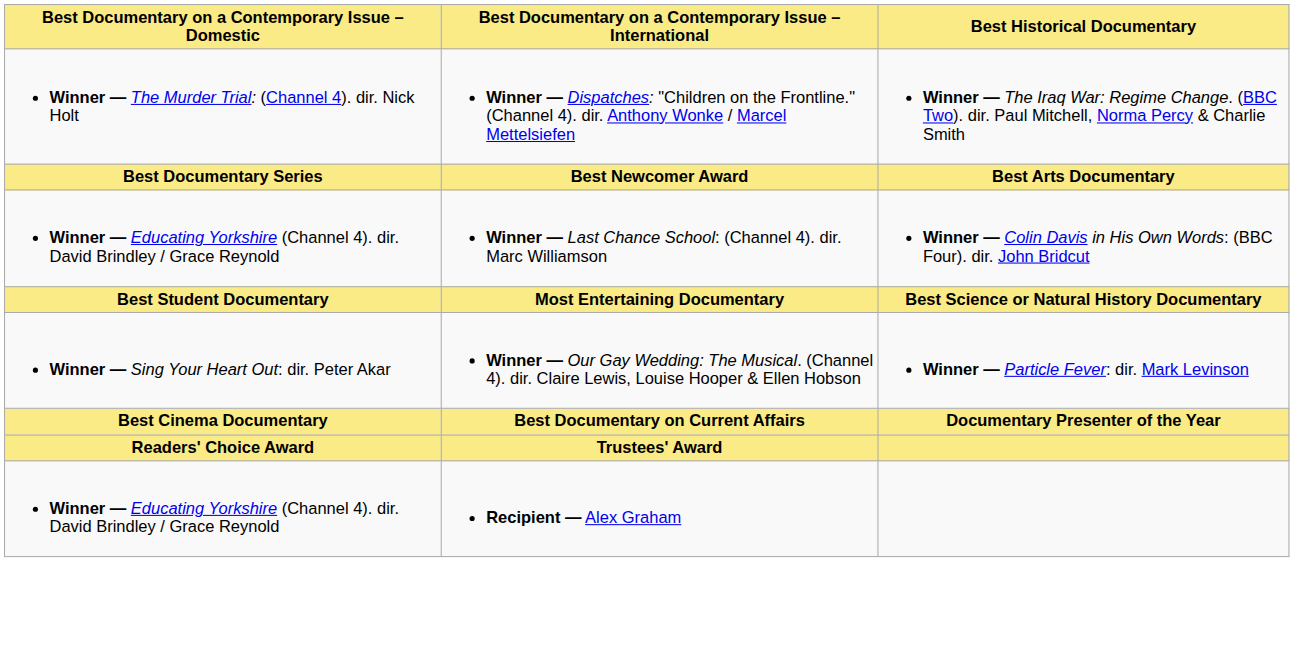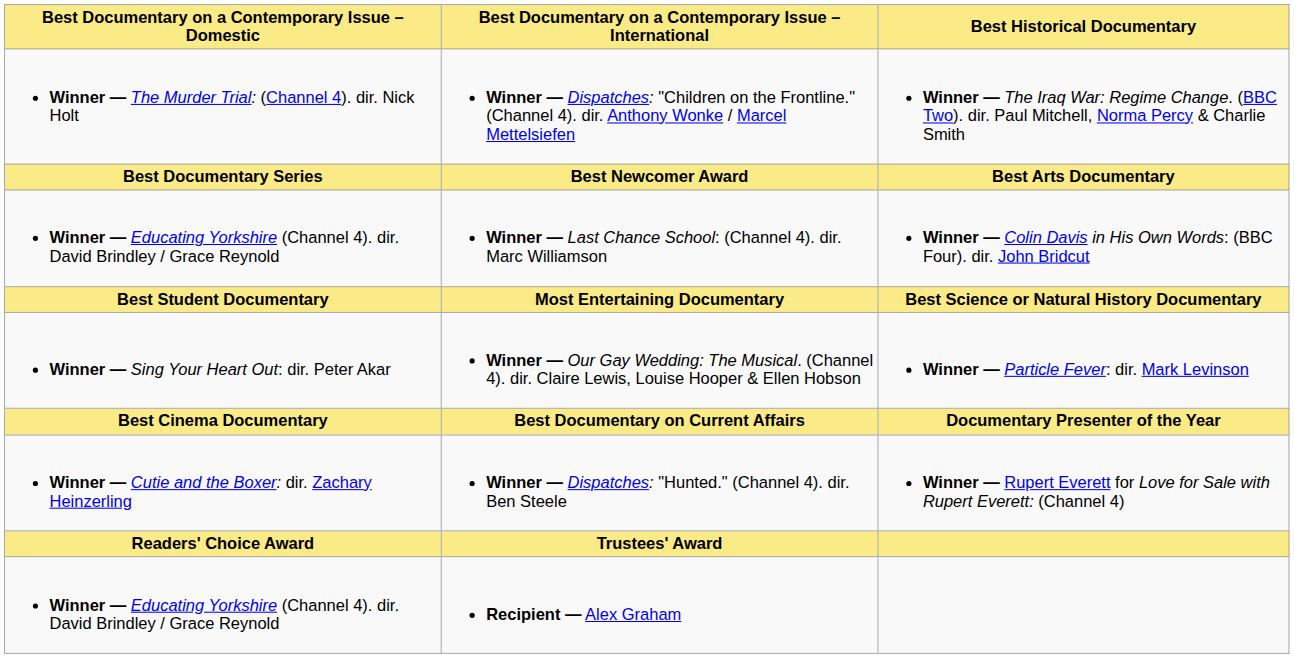+ row: Winner — Cutie and the Boxer: dir. Zachary Heinzerling | Winner — Dispatches: "Hunted." (Channel 4). dir. Ben Steele | Winner — Rupert Everett for Love for Sale with Rupert Everett: (Channel 4)
